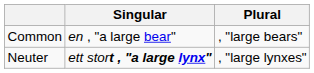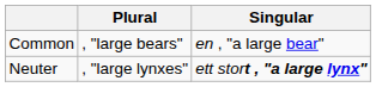columns swapped: Singular <-> Plural
